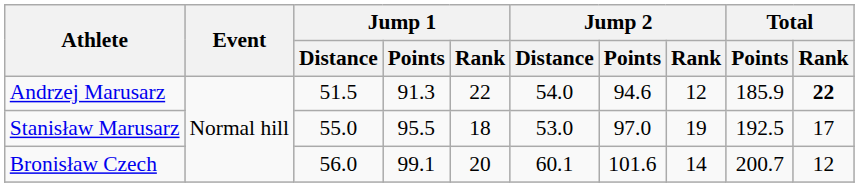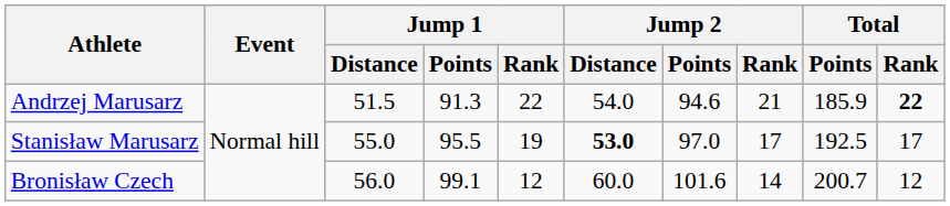Andrzej Marusarz | Jump 2 / Rank: 12 -> 21
Stanisław Marusarz | Jump 1 / Rank: 18 -> 19
Stanisław Marusarz | Jump 2 / Distance: normal -> bold
Stanisław Marusarz | Jump 2 / Rank: 19 -> 17
Bronisław Czech | Jump 1 / Rank: 20 -> 12
Bronisław Czech | Jump 2 / Distance: 60.1 -> 60.0
